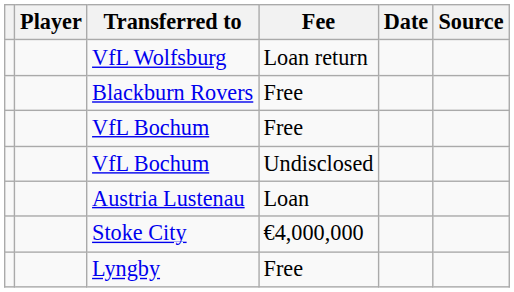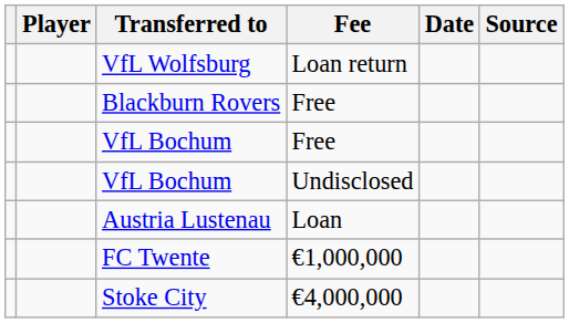+ row: FC Twente | €1,000,000
- row: Lyngby | Free
